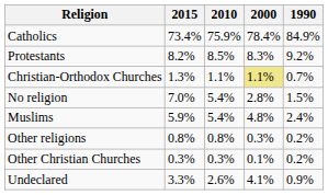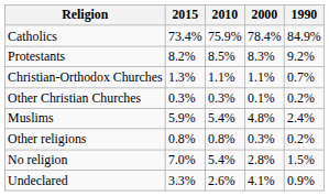Christian-Orthodox Churches | 2000: khaki background -> no background
rows swapped: Other Christian Churches <-> No religion
